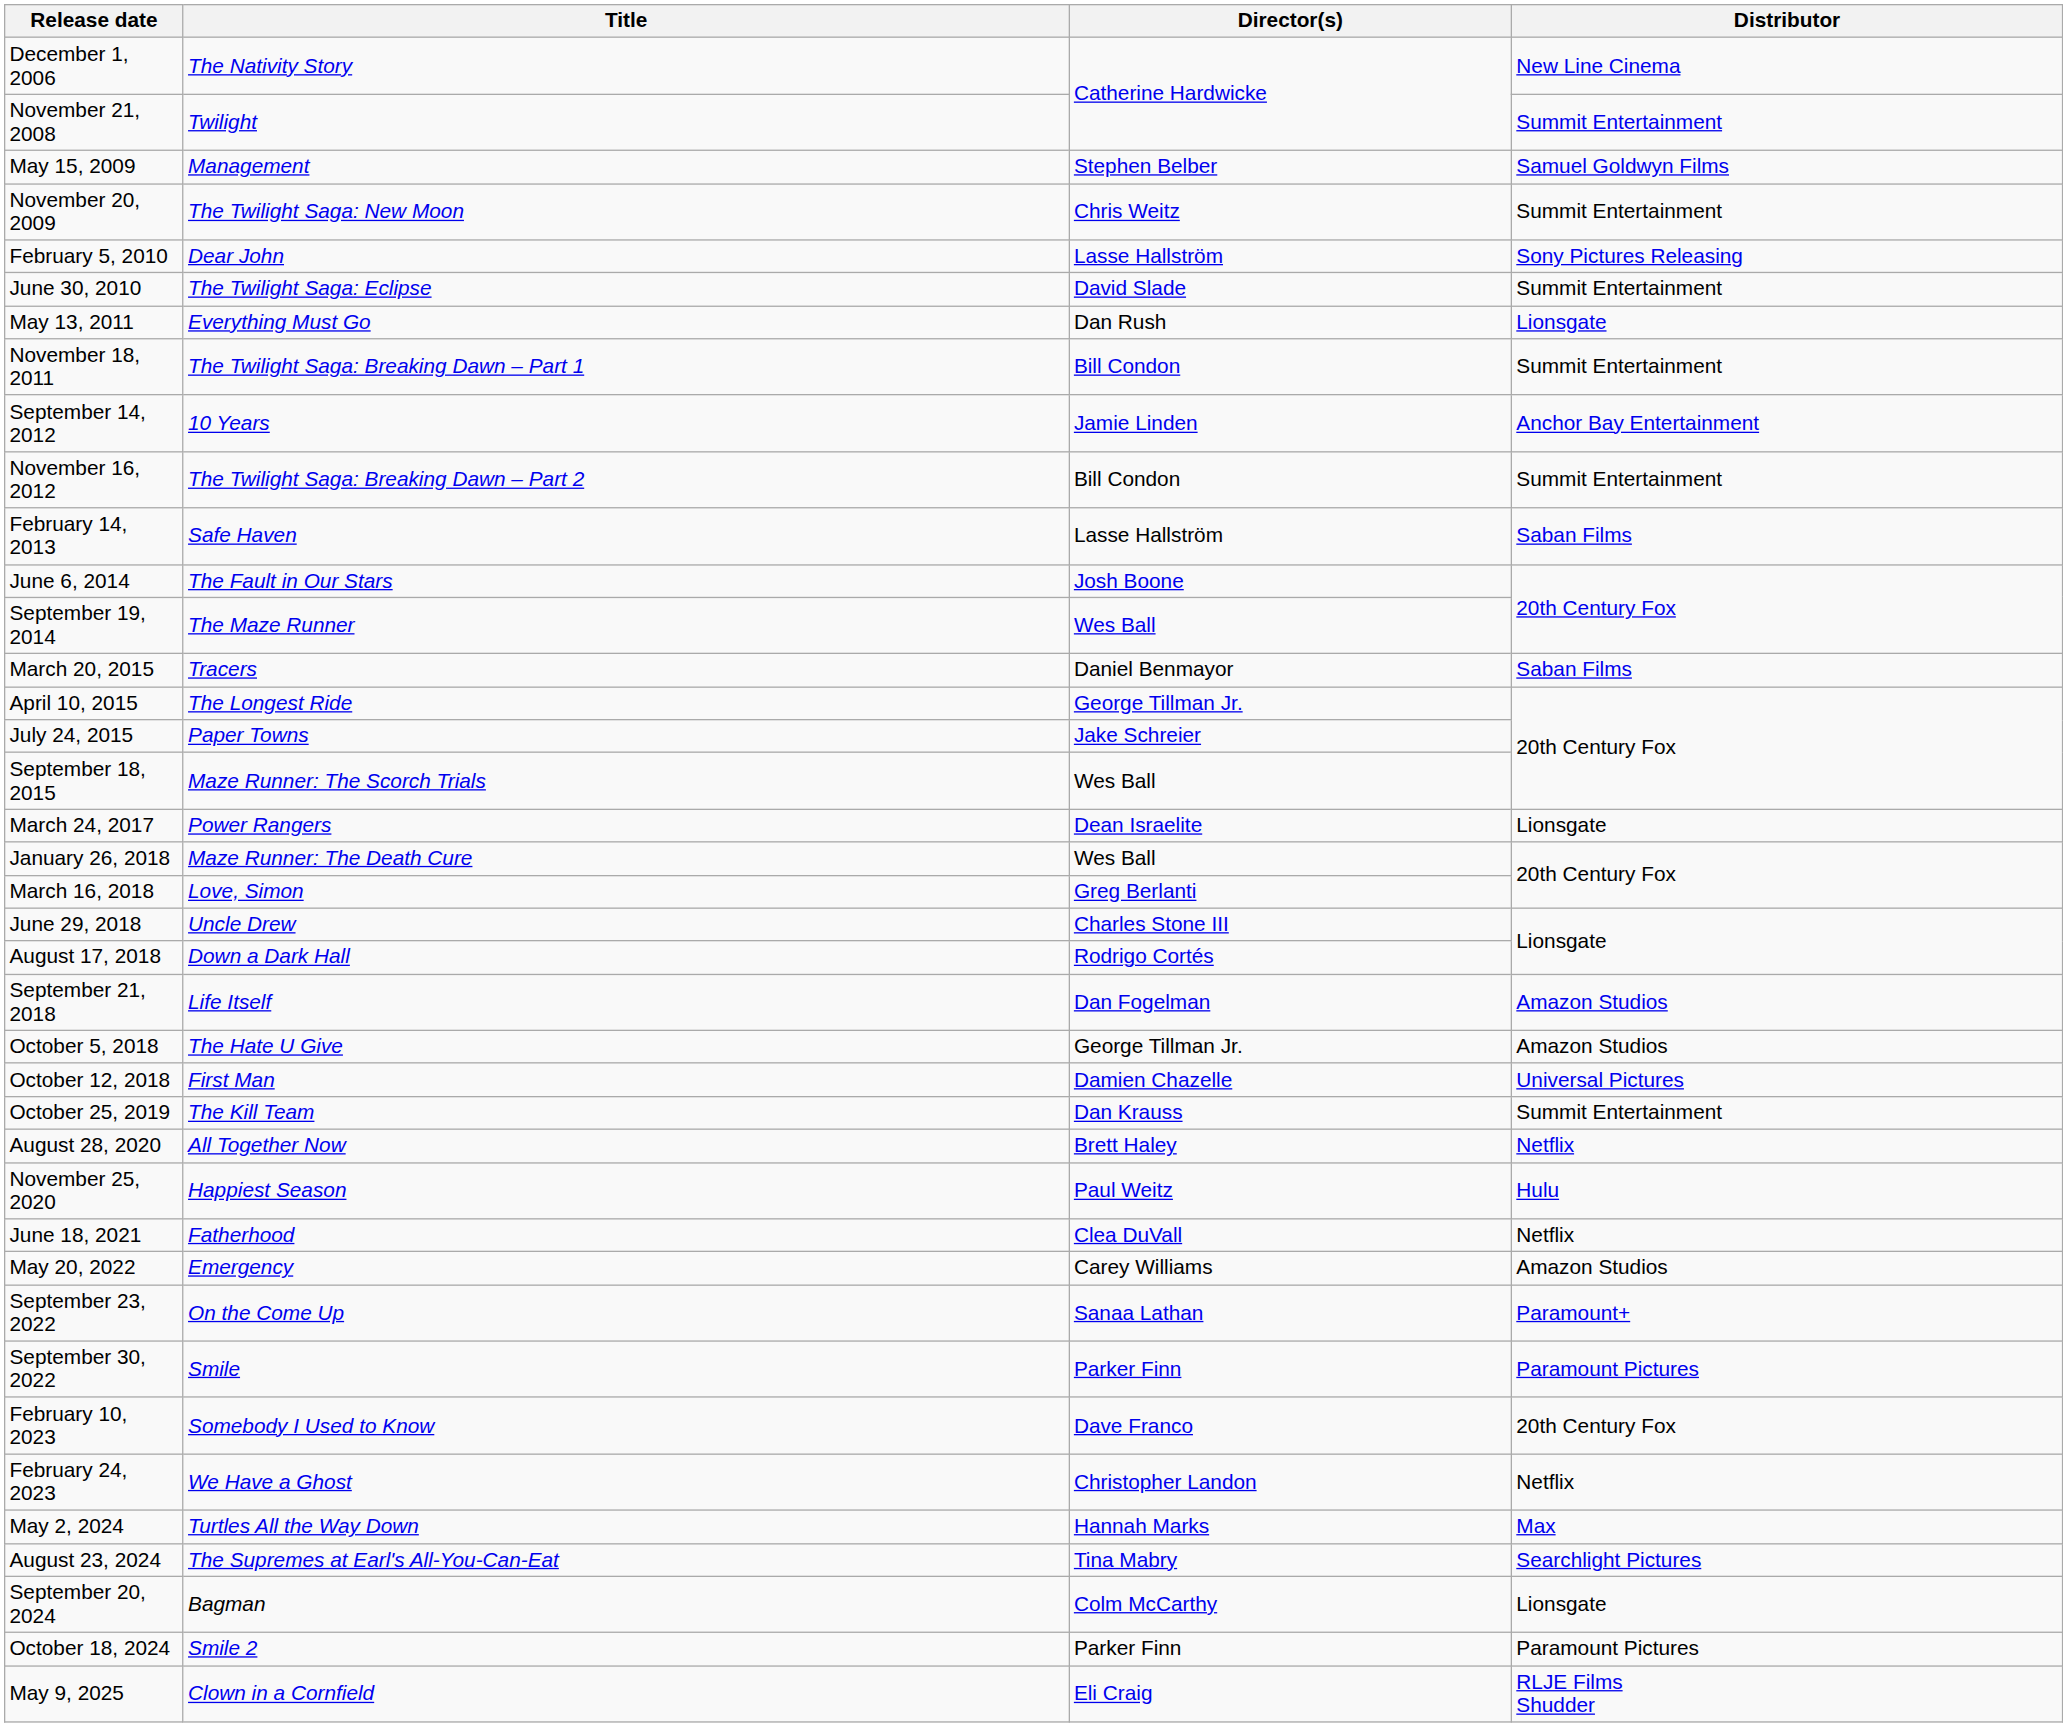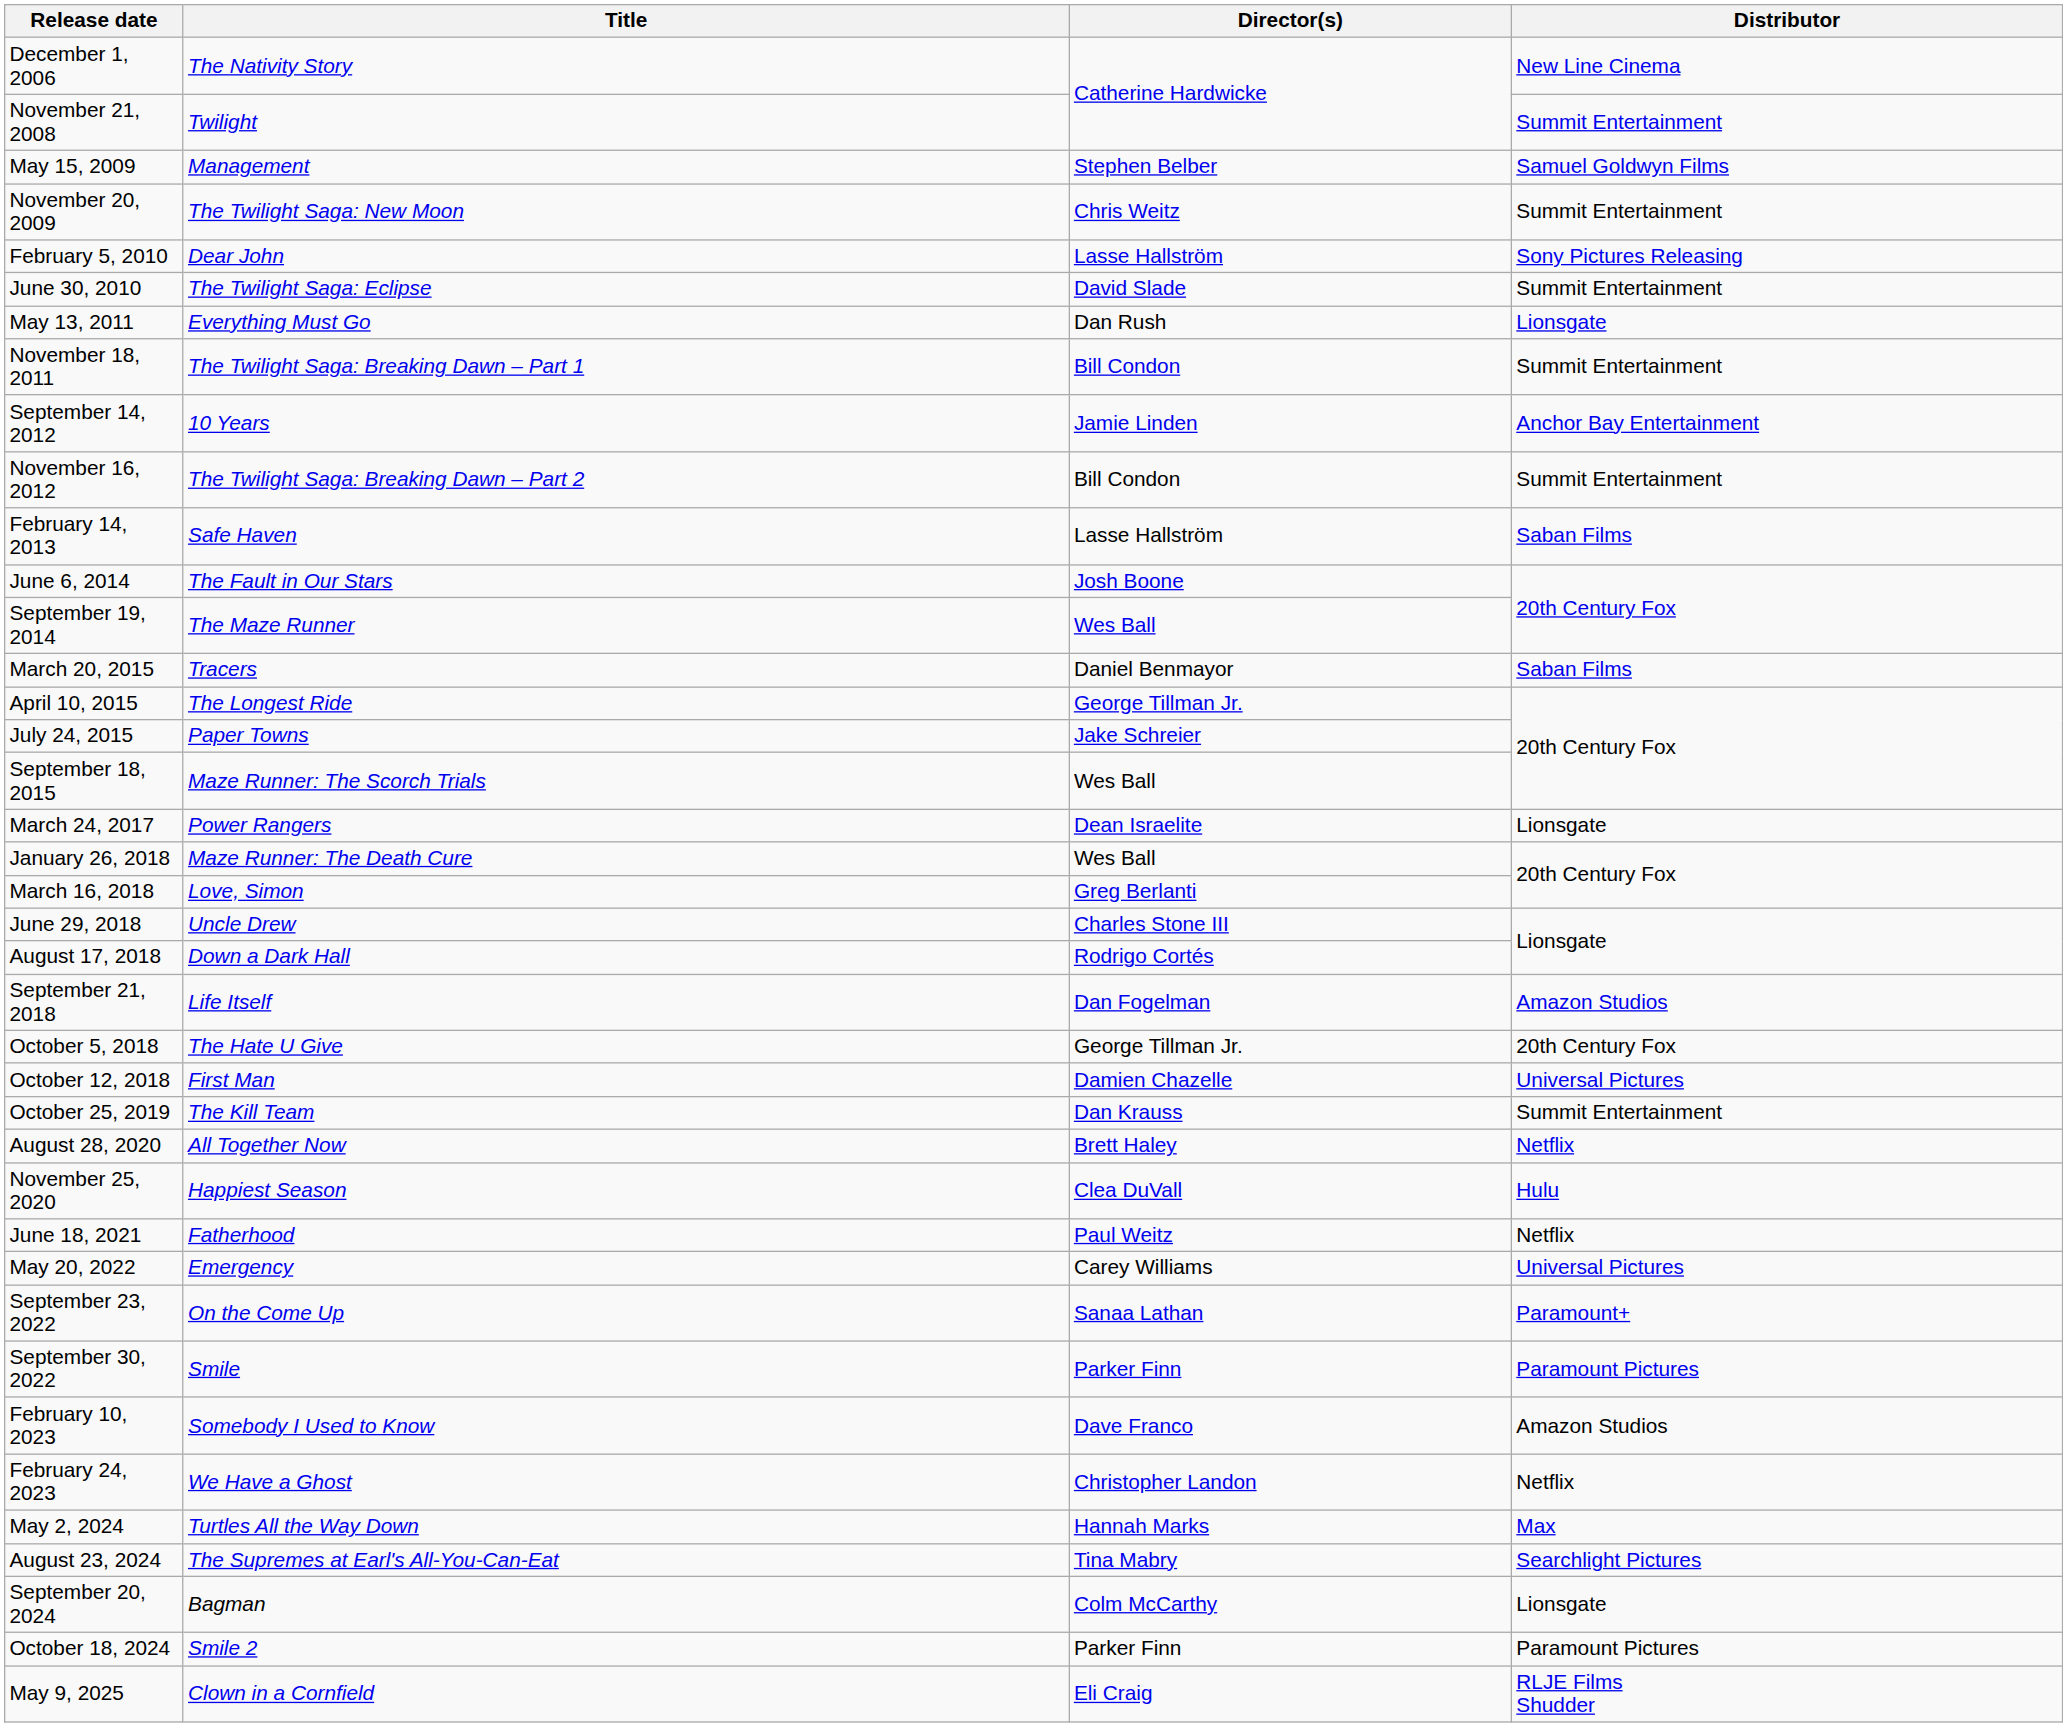October 5, 2018 | Distributor: Amazon Studios -> 20th Century Fox
November 25, 2020 | Director(s): Paul Weitz -> Clea DuVall
June 18, 2021 | Director(s): Clea DuVall -> Paul Weitz
May 20, 2022 | Distributor: Amazon Studios -> Universal Pictures
February 10, 2023 | Distributor: 20th Century Fox -> Amazon Studios
